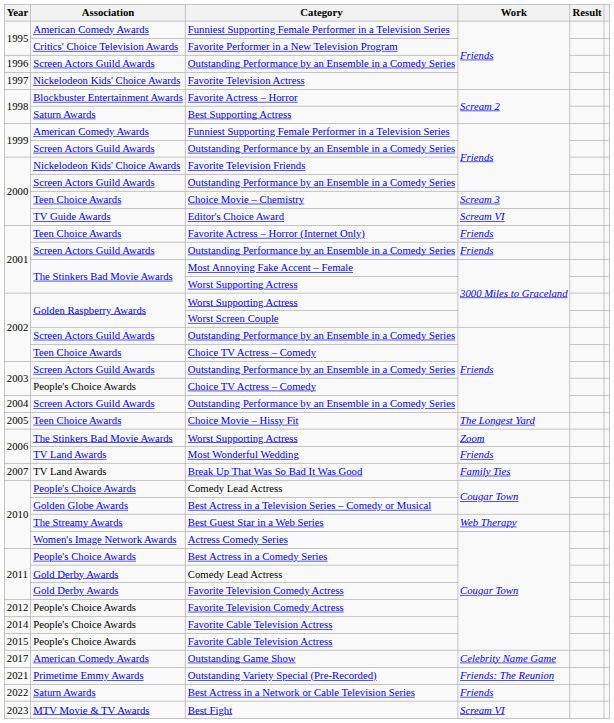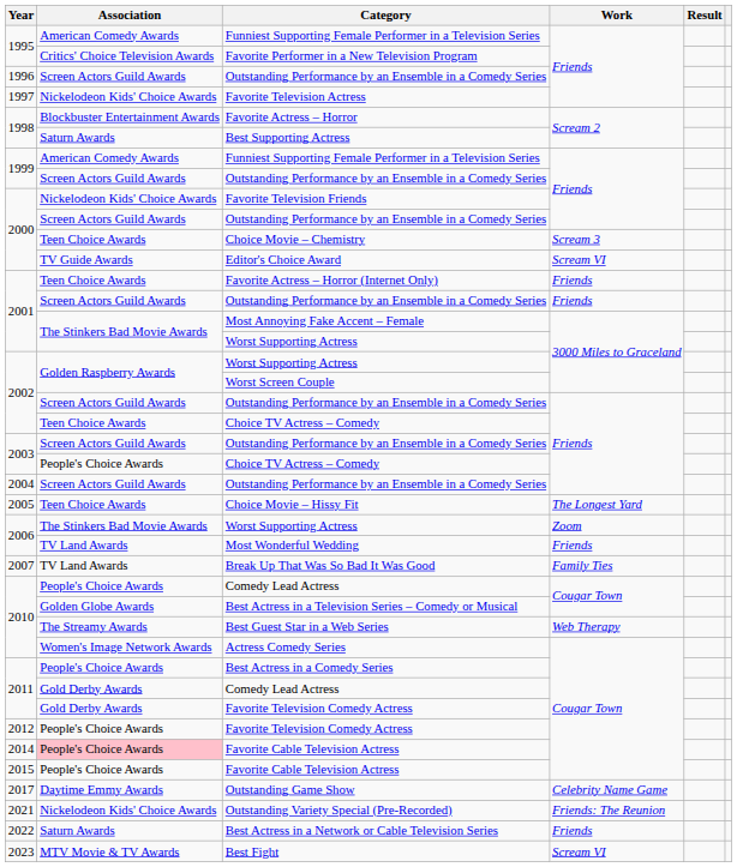2014 / Favorite Cable Television Actress | Association: no background -> pink background
Outstanding Game Show | Association: American Comedy Awards -> Daytime Emmy Awards
Outstanding Variety Special (Pre-Recorded) | Association: Primetime Emmy Awards -> Nickelodeon Kids' Choice Awards
